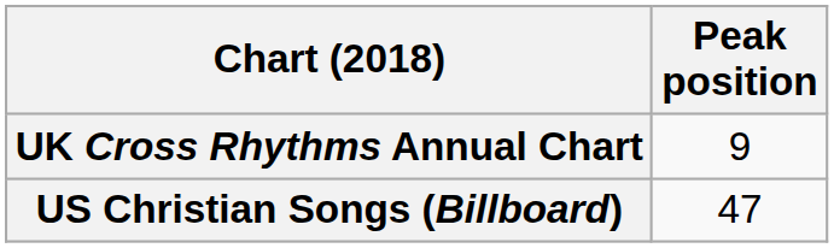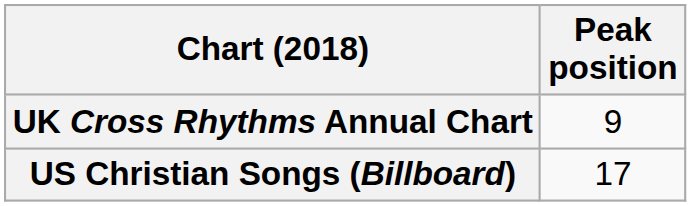US Christian Songs (Billboard) | Peak position: 47 -> 17
